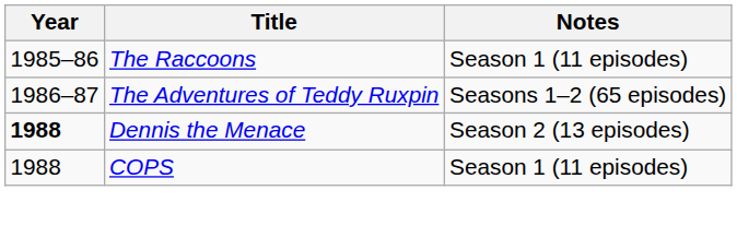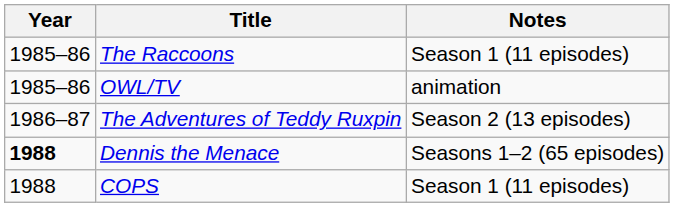+ row: 1985–86 | OWL/TV | animation
The Adventures of Teddy Ruxpin | Notes: Seasons 1–2 (65 episodes) -> Season 2 (13 episodes)
Dennis the Menace | Notes: Season 2 (13 episodes) -> Seasons 1–2 (65 episodes)
